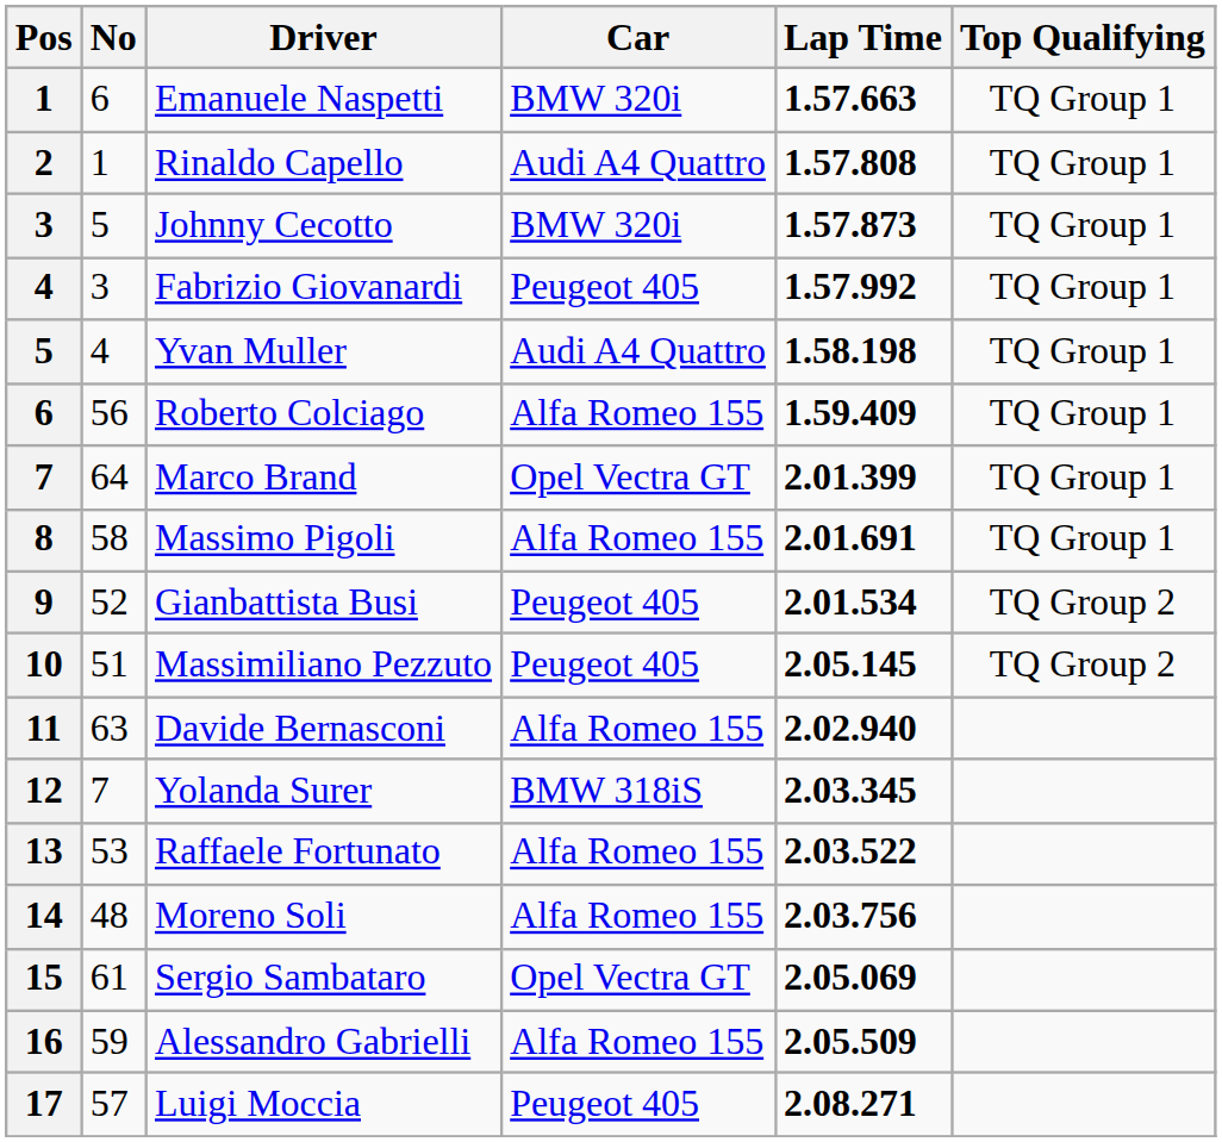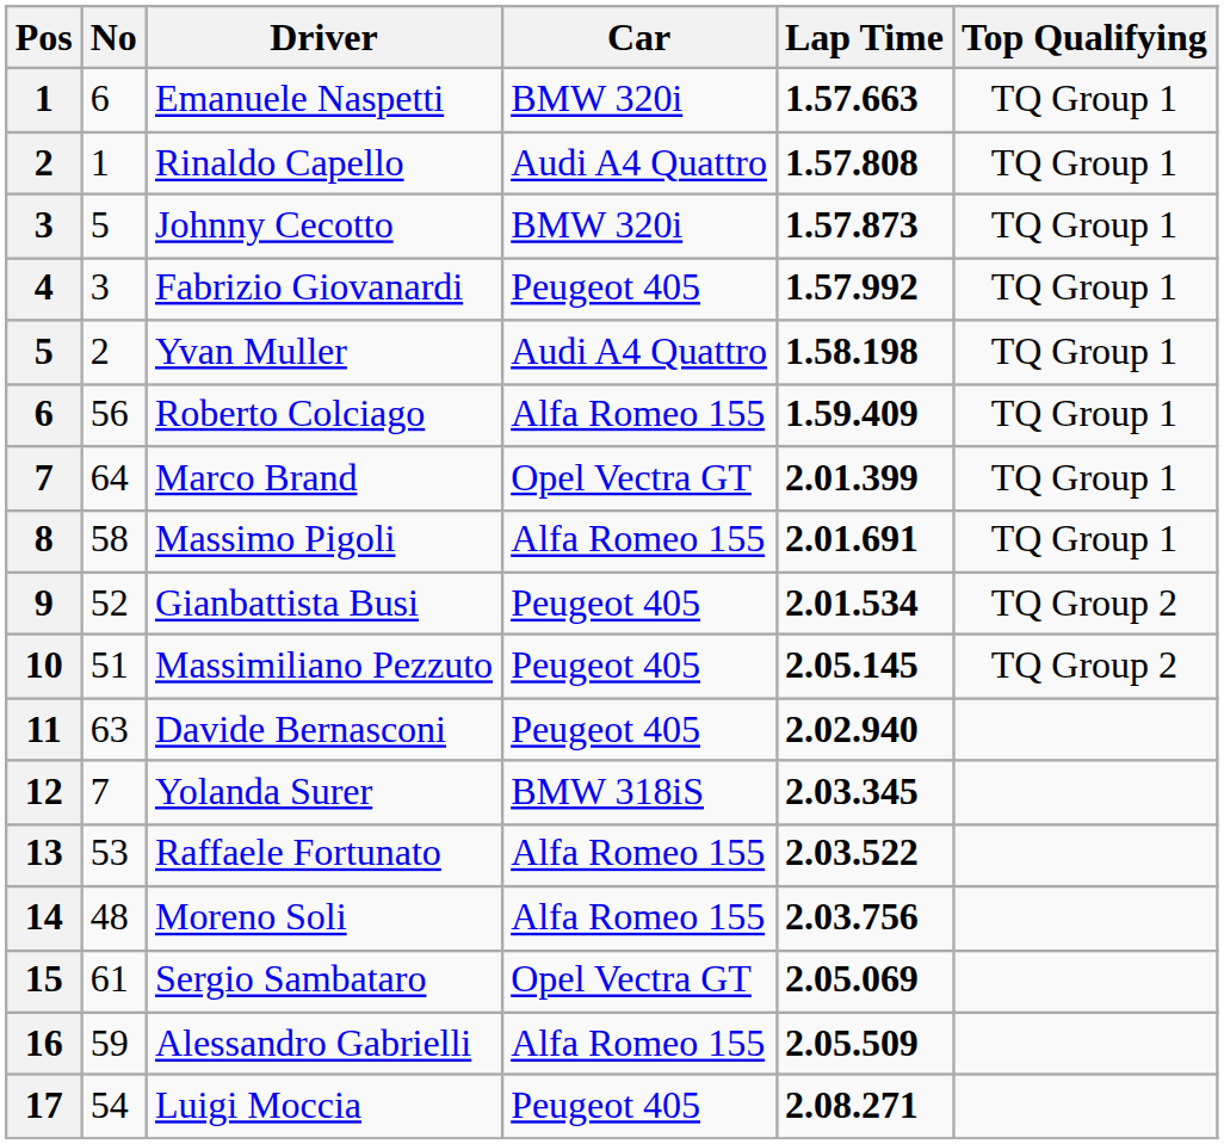Yvan Muller | No: 4 -> 2
Davide Bernasconi | Car: Alfa Romeo 155 -> Peugeot 405
Luigi Moccia | No: 57 -> 54
